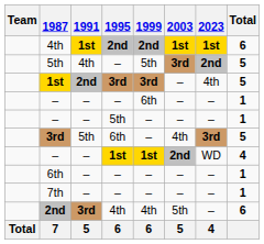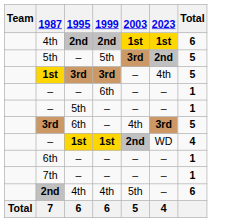- column: 1991 | 1st | 4th | 2nd | – | – | 5th | – | – | – | 3rd | 5
